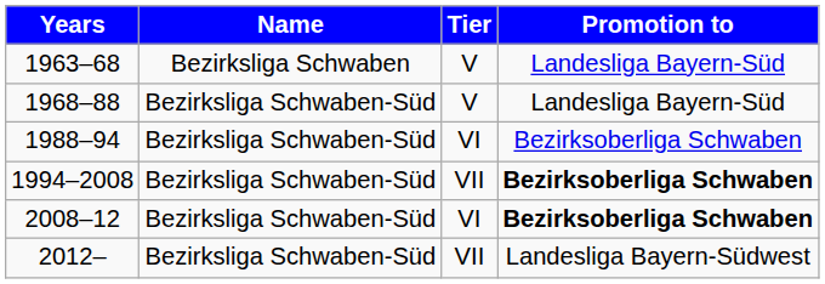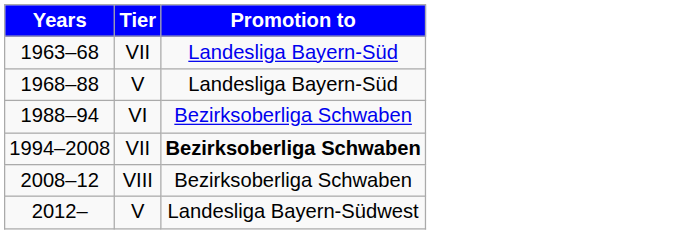- column: Name | Bezirksliga Schwaben | Bezirksliga Schwaben-Süd | Bezirksliga Schwaben-Süd | Bezirksliga Schwaben-Süd | Bezirksliga Schwaben-Süd | Bezirksliga Schwaben-Süd
1963–68 | Tier: V -> VII
2008–12 | Tier: VI -> VIII
2008–12 | Promotion to: bold -> normal
2012– | Tier: VII -> V
